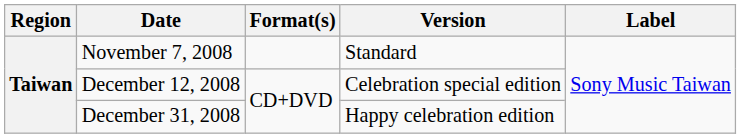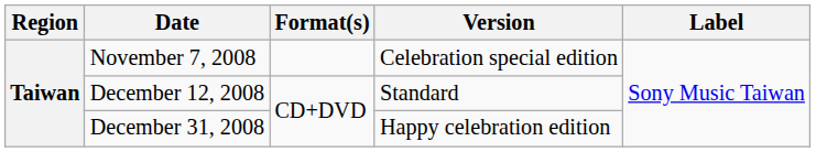November 7, 2008 | Version: Standard -> Celebration special edition
December 12, 2008 | Version: Celebration special edition -> Standard
